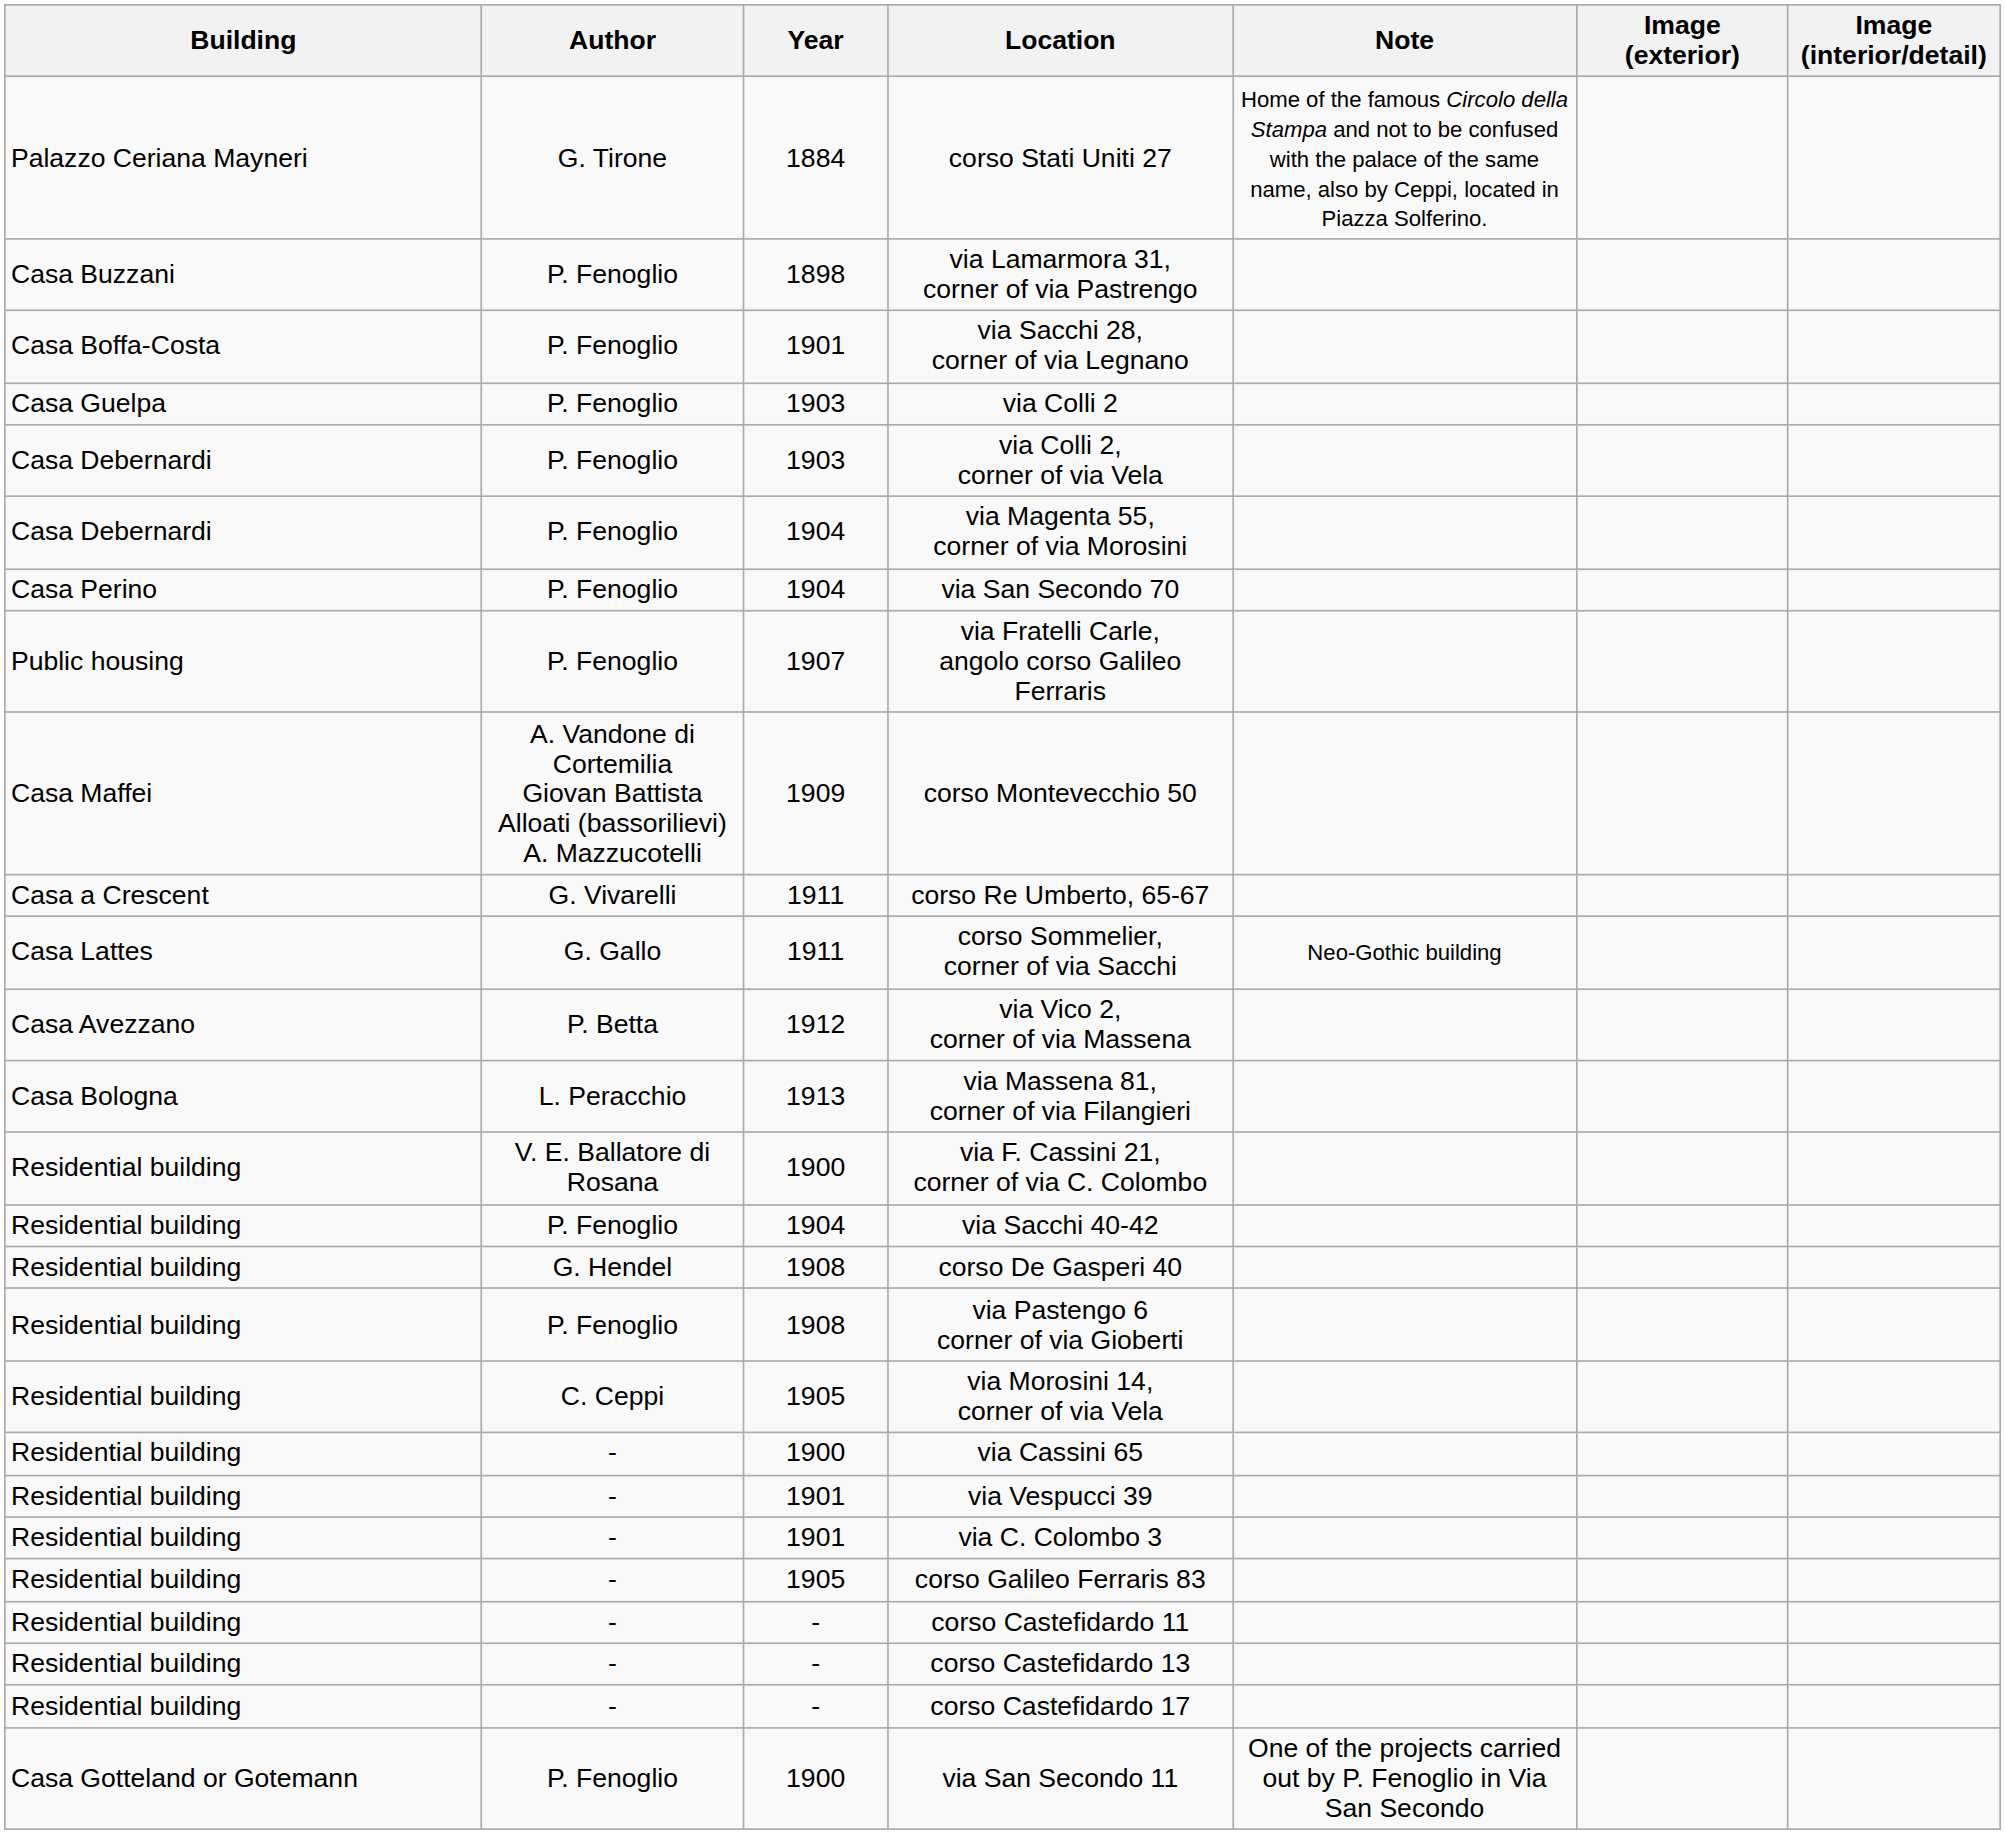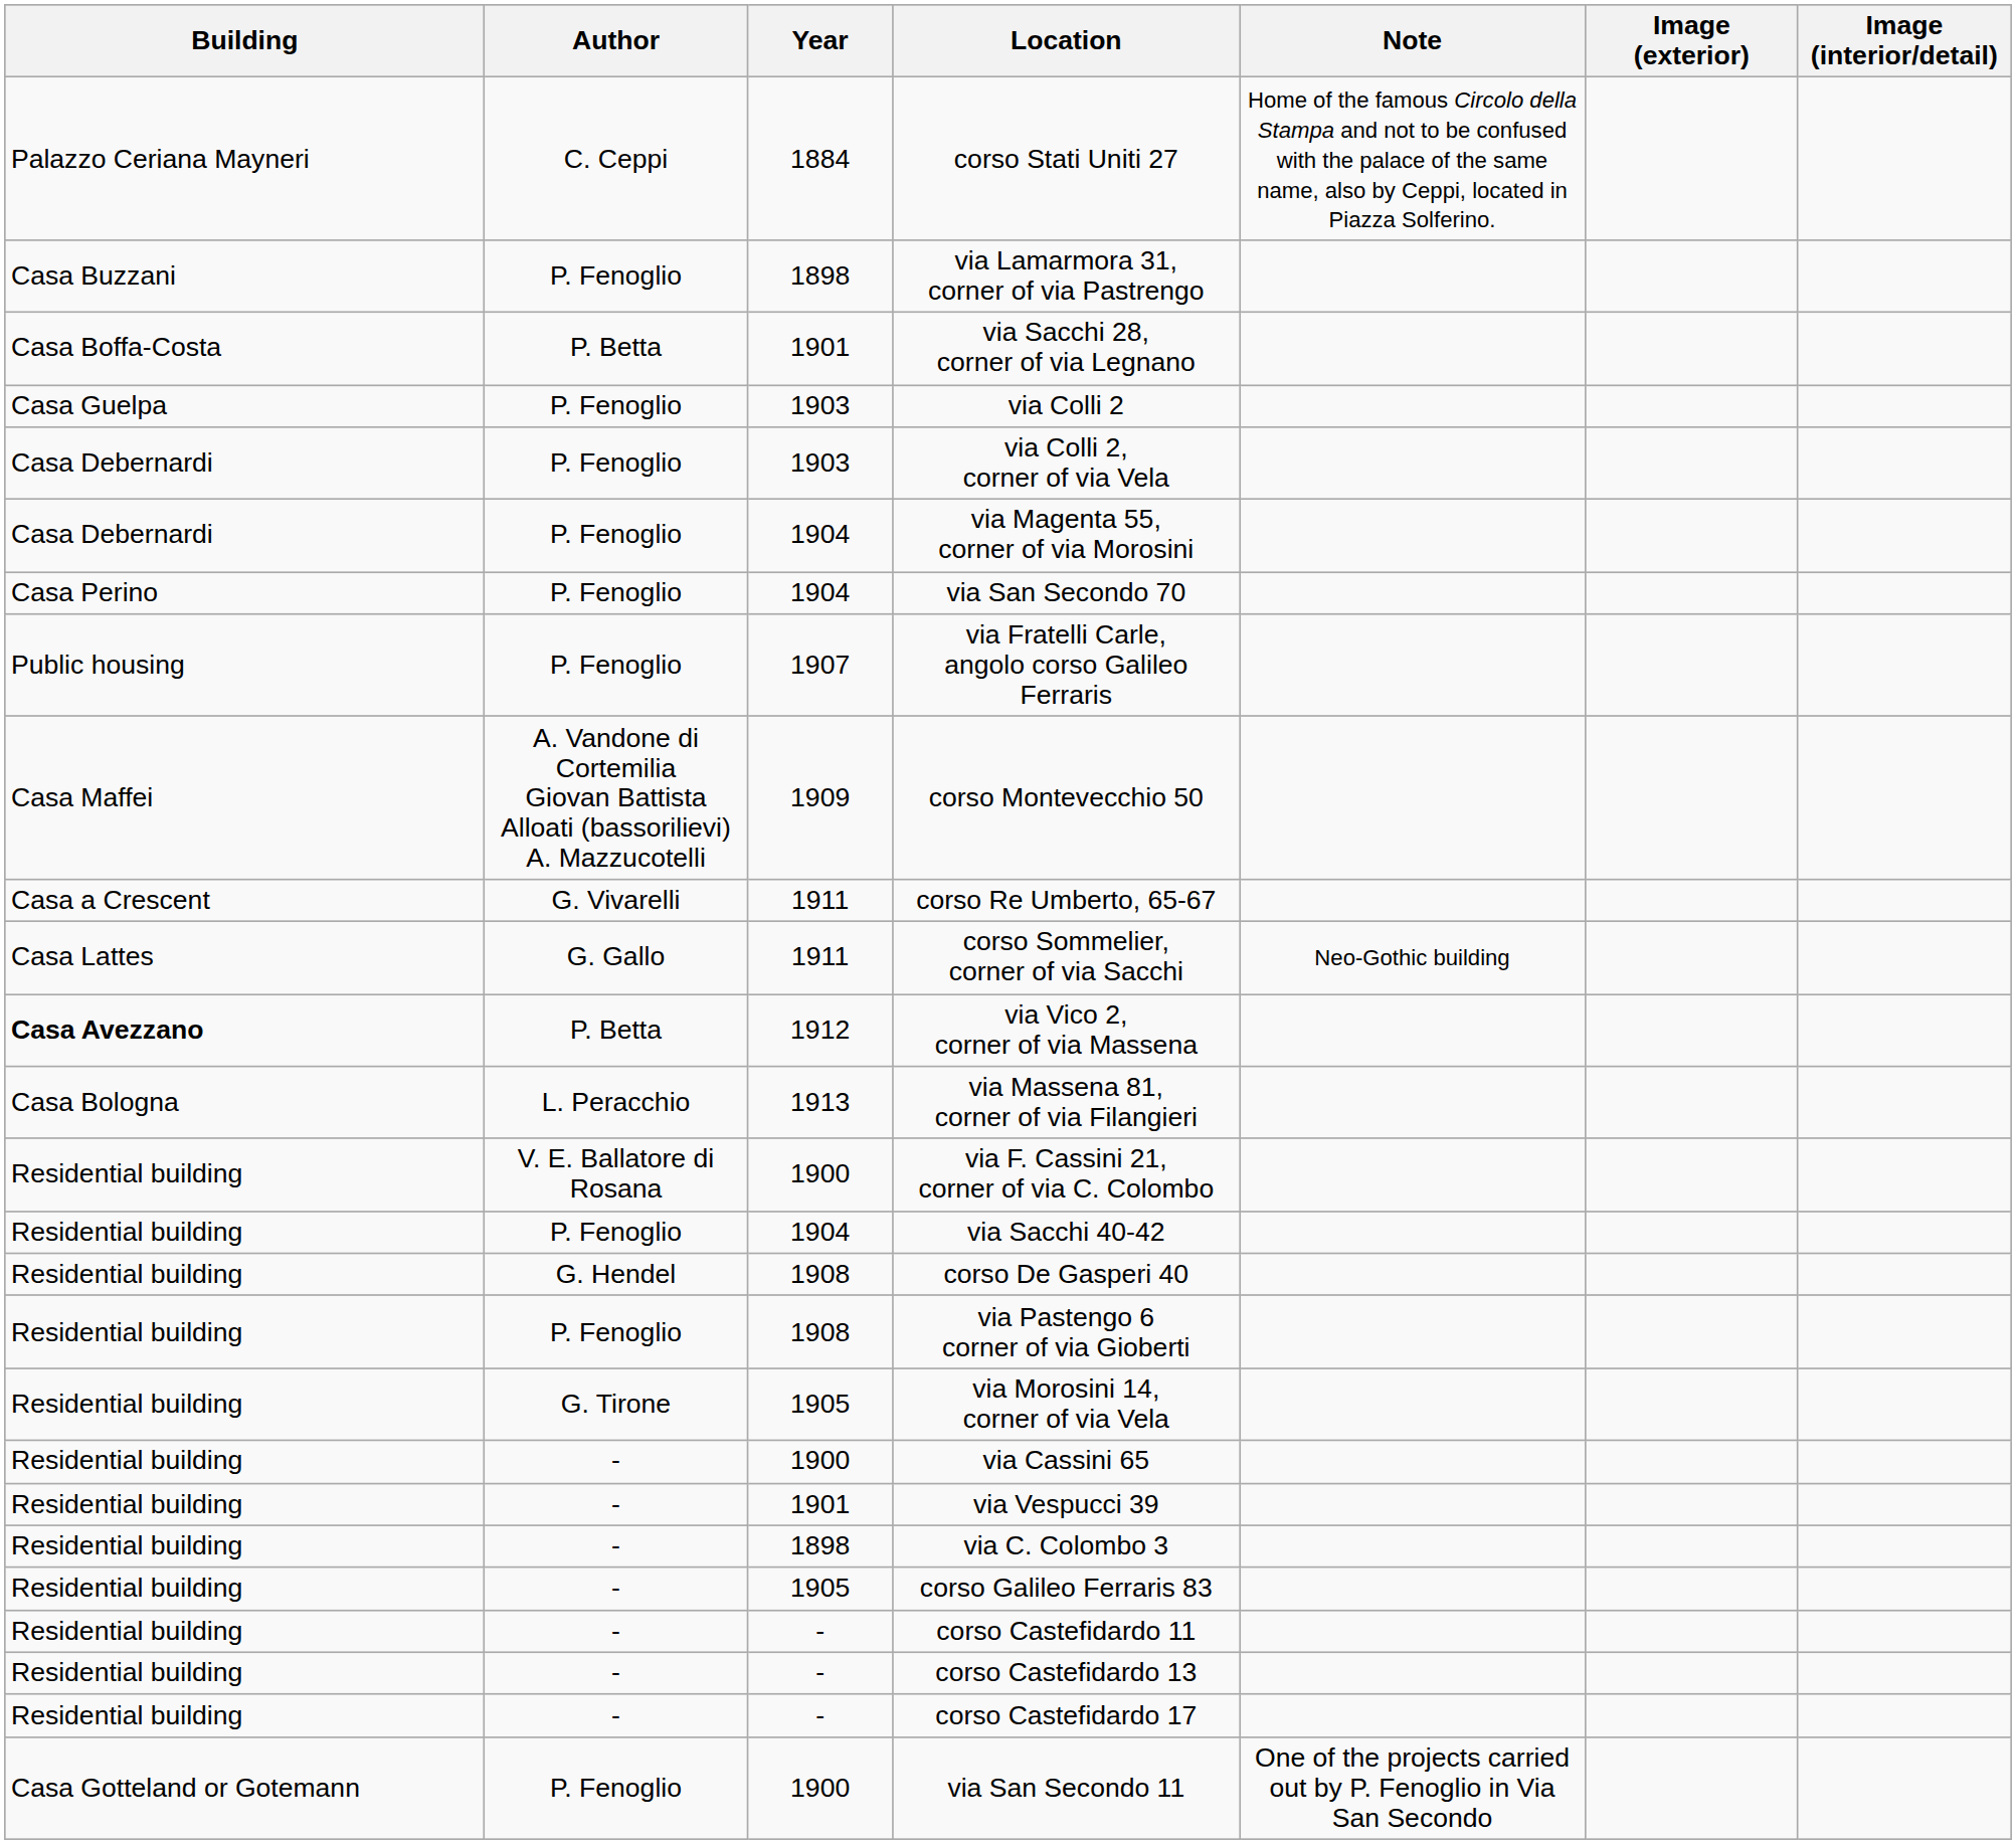corso Stati Uniti 27 | Author: G. Tirone -> C. Ceppi
via Sacchi 28, corner of via Legnano | Author: P. Fenoglio -> P. Betta
via Vico 2, corner of via Massena | Building: normal -> bold
via Morosini 14, corner of via Vela | Author: C. Ceppi -> G. Tirone
via C. Colombo 3 | Year: 1901 -> 1898
